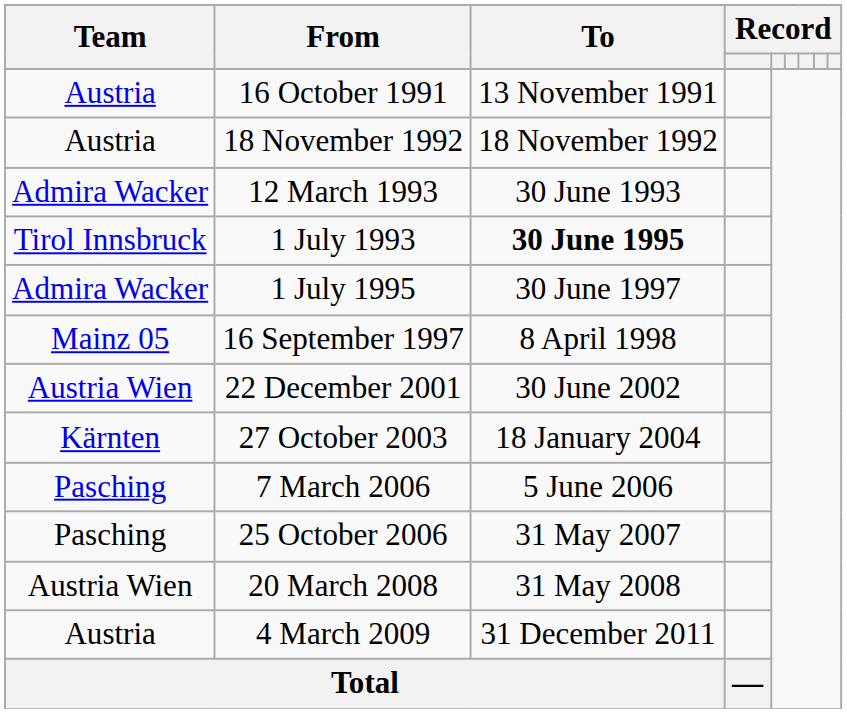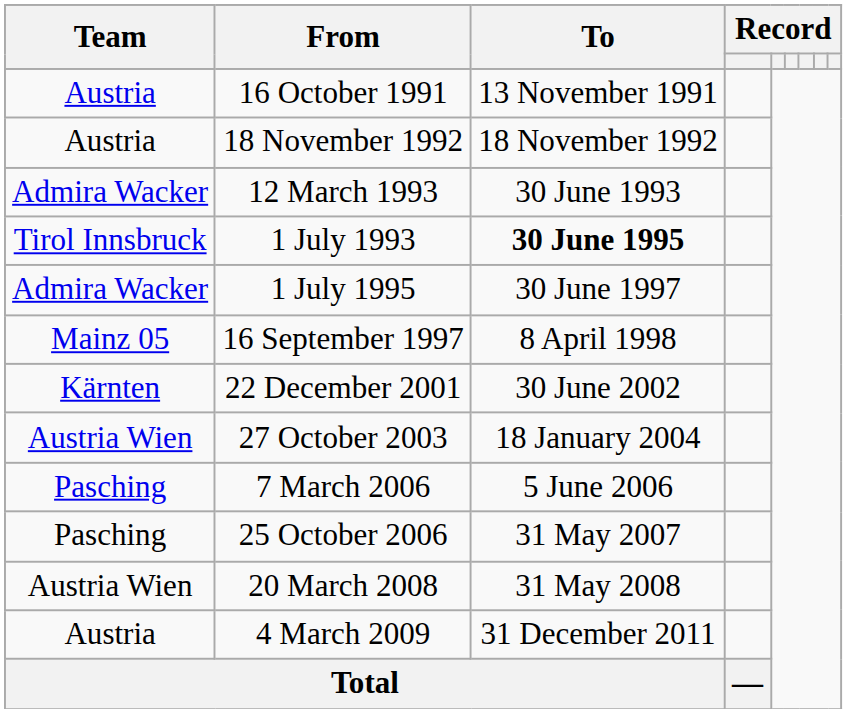22 December 2001 | Team: Austria Wien -> Kärnten
27 October 2003 | Team: Kärnten -> Austria Wien
